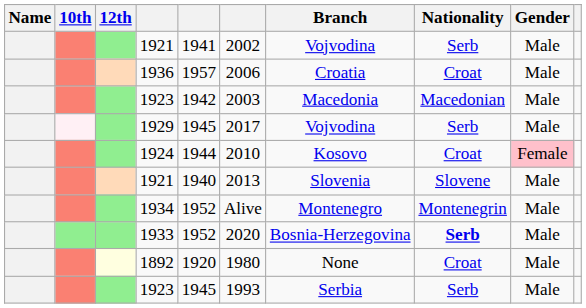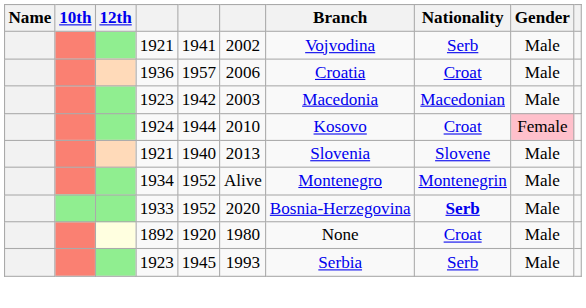- row: 1929 | 1945 | 2017 | Vojvodina | Serb | Male
